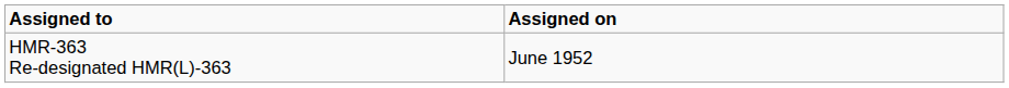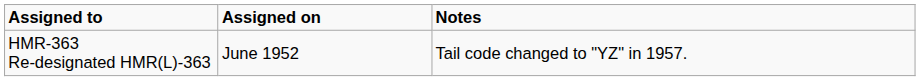+ column: Notes | Tail code changed to "YZ" in 1957.
